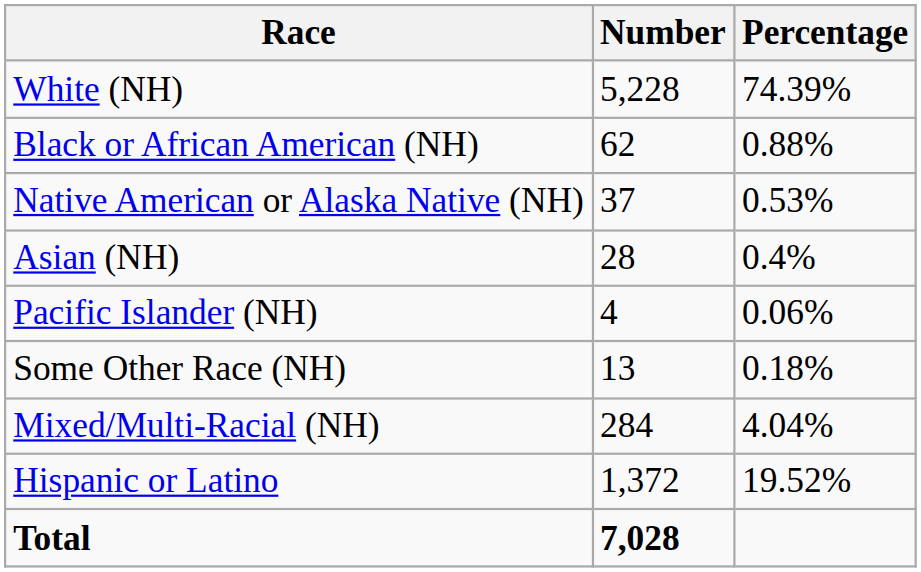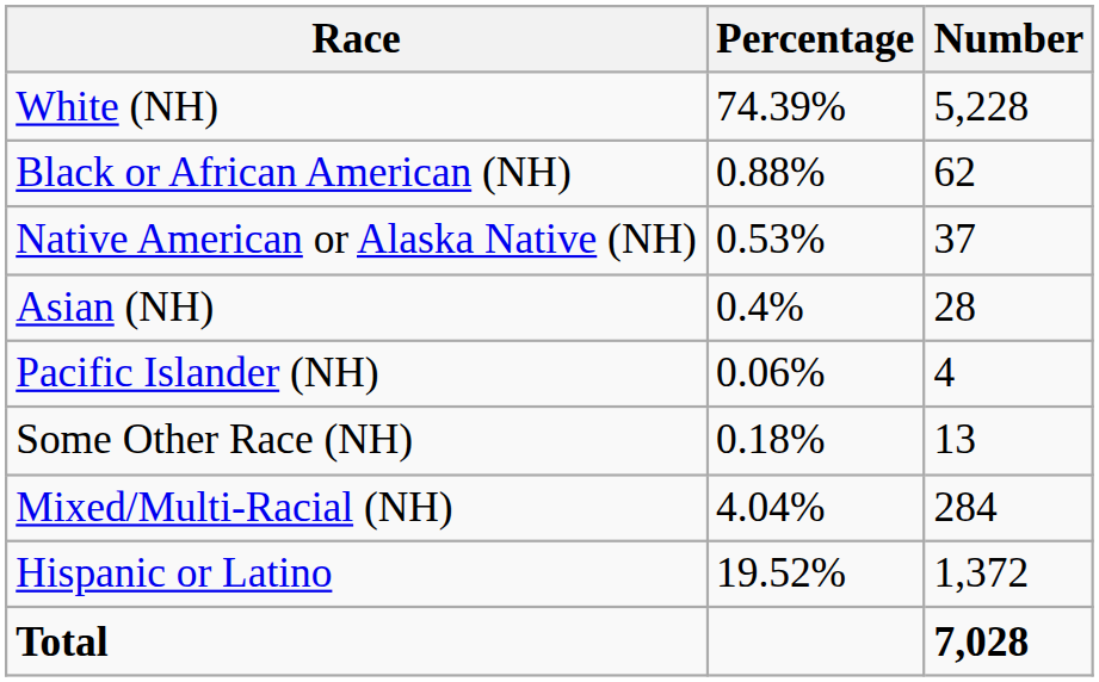columns swapped: Number <-> Percentage
